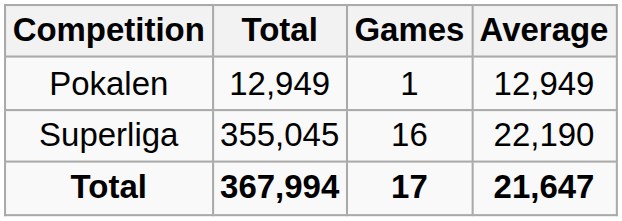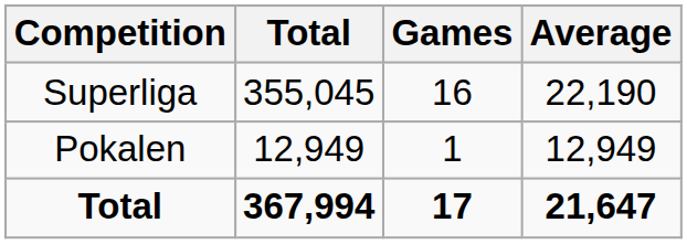rows swapped: Superliga <-> Pokalen
